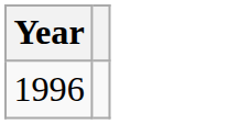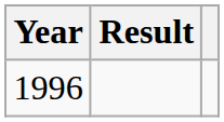+ column: Result
